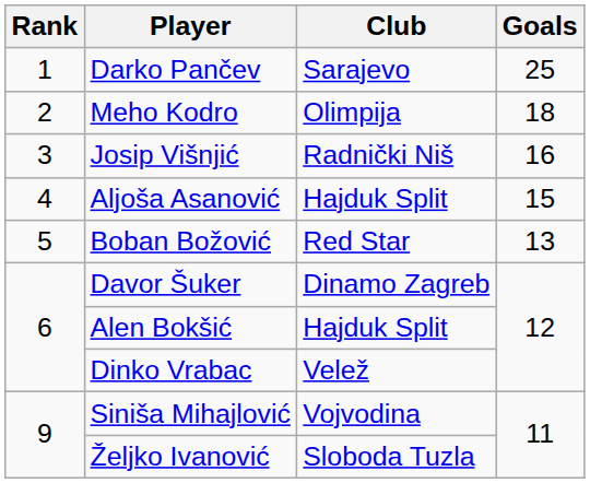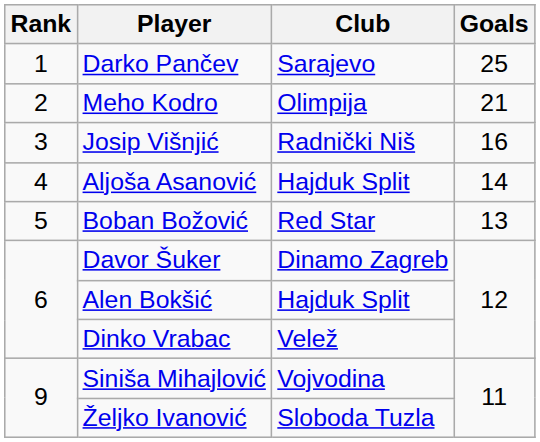Meho Kodro | Goals: 18 -> 21
Aljoša Asanović | Goals: 15 -> 14
